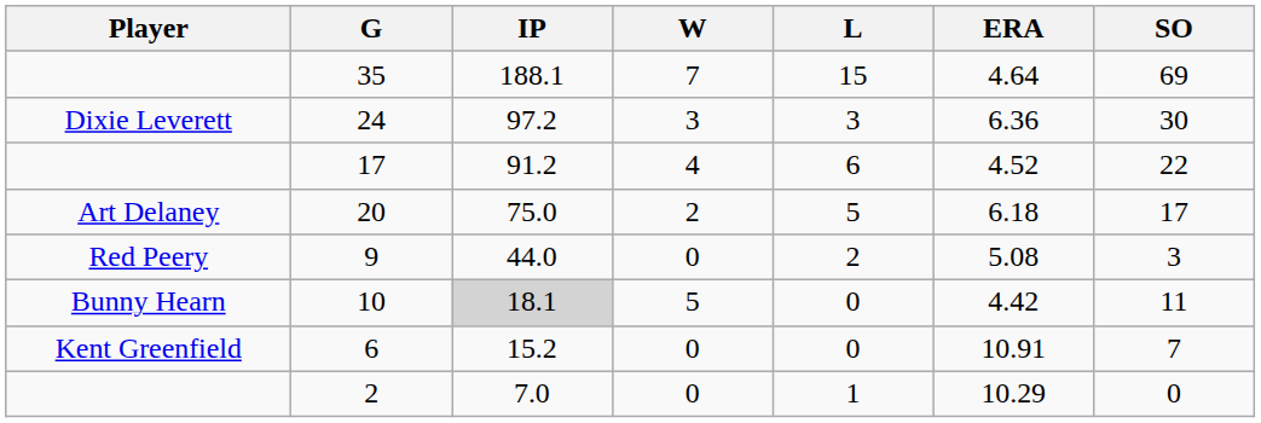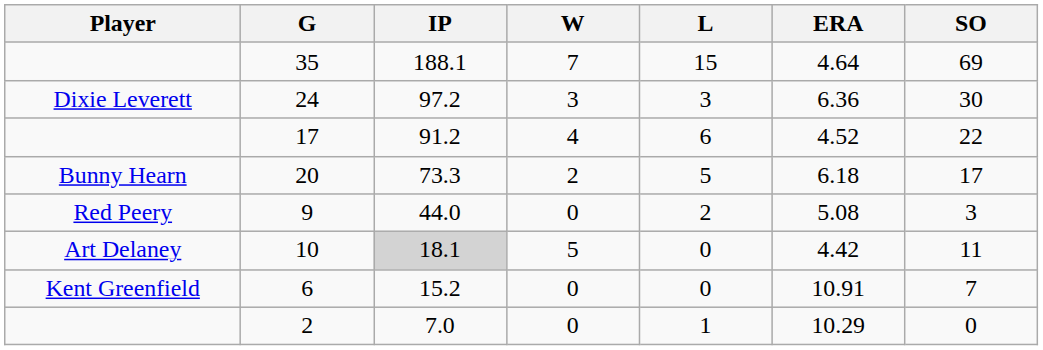20 | Player: Art Delaney -> Bunny Hearn
20 | IP: 75.0 -> 73.3
10 | Player: Bunny Hearn -> Art Delaney
